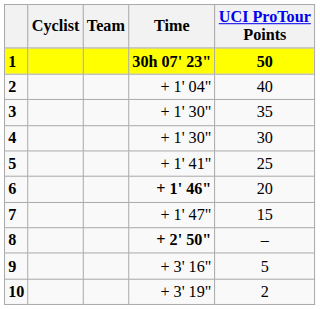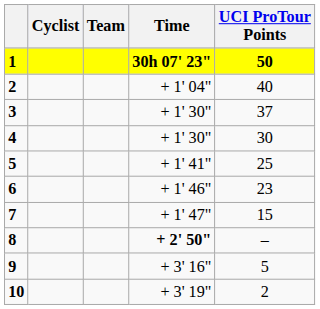3 | UCI ProTour Points: 35 -> 37
6 | Time: bold -> normal
6 | UCI ProTour Points: 20 -> 23
